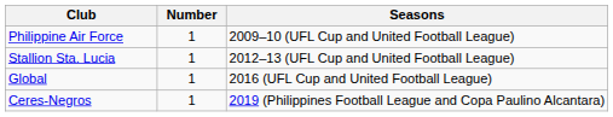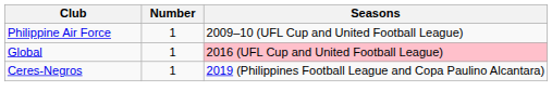- row: Stallion Sta. Lucia | 1 | 2012–13 (UFL Cup and United Football League)
Global | Seasons: no background -> pink background
